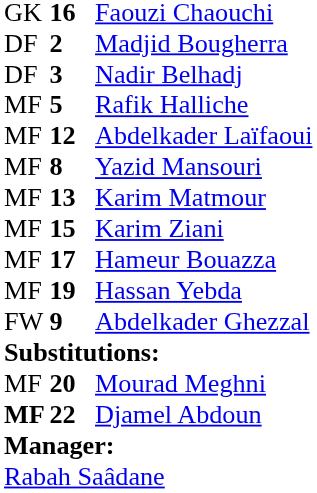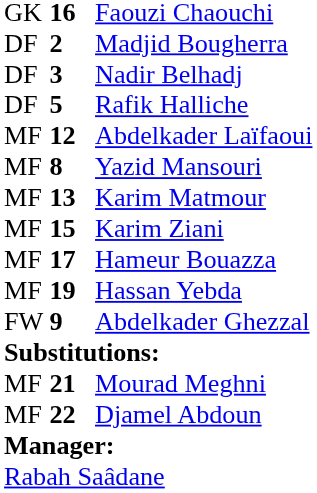Rafik Halliche | column 1: MF -> DF
Mourad Meghni | column 2: 20 -> 21
Djamel Abdoun | column 1: bold -> normal
